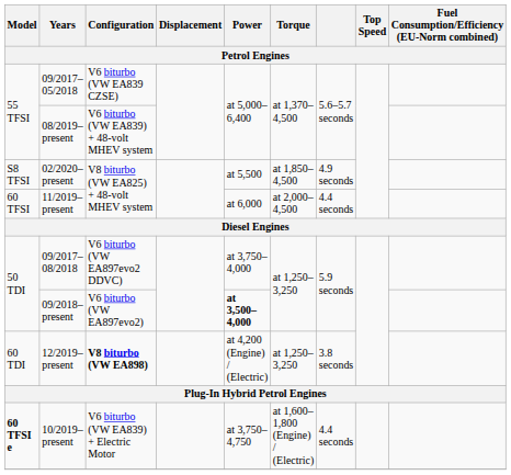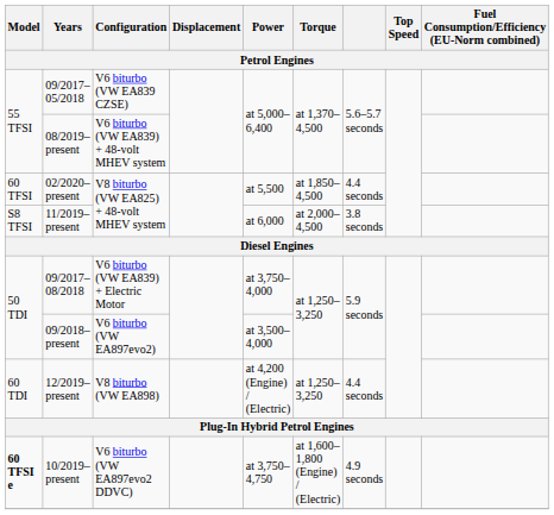02/2020–present | Model: S8 TFSI -> 60 TFSI
02/2020–present | column 7: 4.9 seconds -> 4.4 seconds
11/2019–present | Model: 60 TFSI -> S8 TFSI
11/2019–present | column 7: 4.4 seconds -> 3.8 seconds
09/2017–08/2018 | Configuration: V6 biturbo (VW EA897evo2 DDVC) -> V6 biturbo (VW EA839) + Electric Motor
09/2018–present | Power: bold -> normal
12/2019–present | Configuration: bold -> normal
12/2019–present | column 7: 3.8 seconds -> 4.4 seconds
10/2019–present | Configuration: V6 biturbo (VW EA839) + Electric Motor -> V6 biturbo (VW EA897evo2 DDVC)
10/2019–present | column 7: 4.4 seconds -> 4.9 seconds
